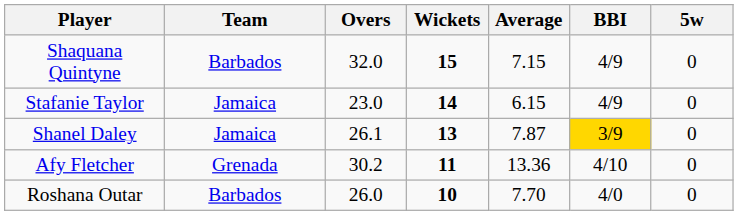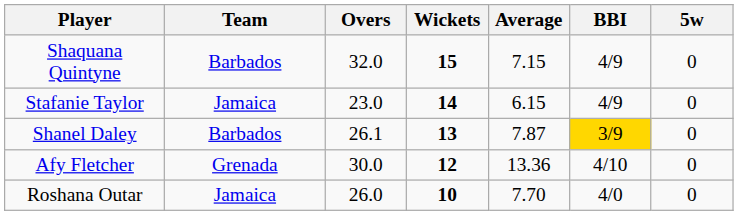Shanel Daley | Team: Jamaica -> Barbados
Afy Fletcher | Overs: 30.2 -> 30.0
Afy Fletcher | Wickets: 11 -> 12
Roshana Outar | Team: Barbados -> Jamaica
